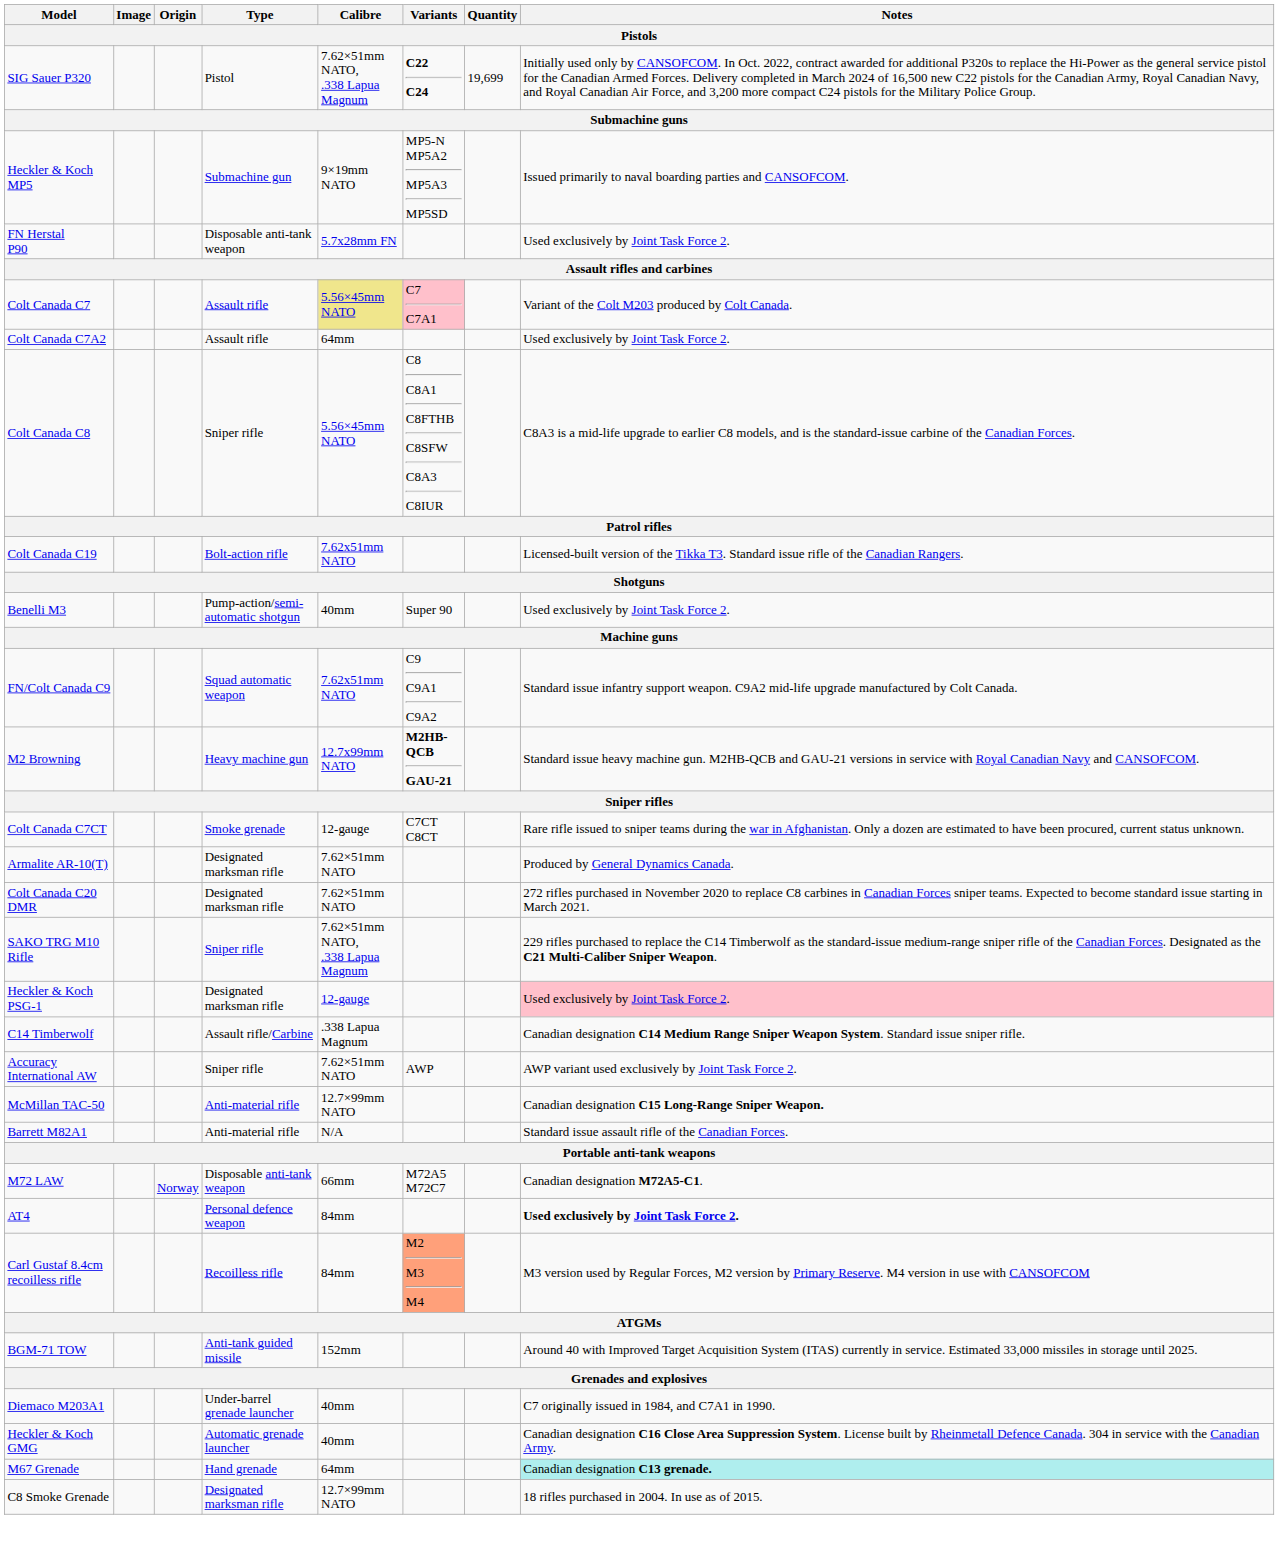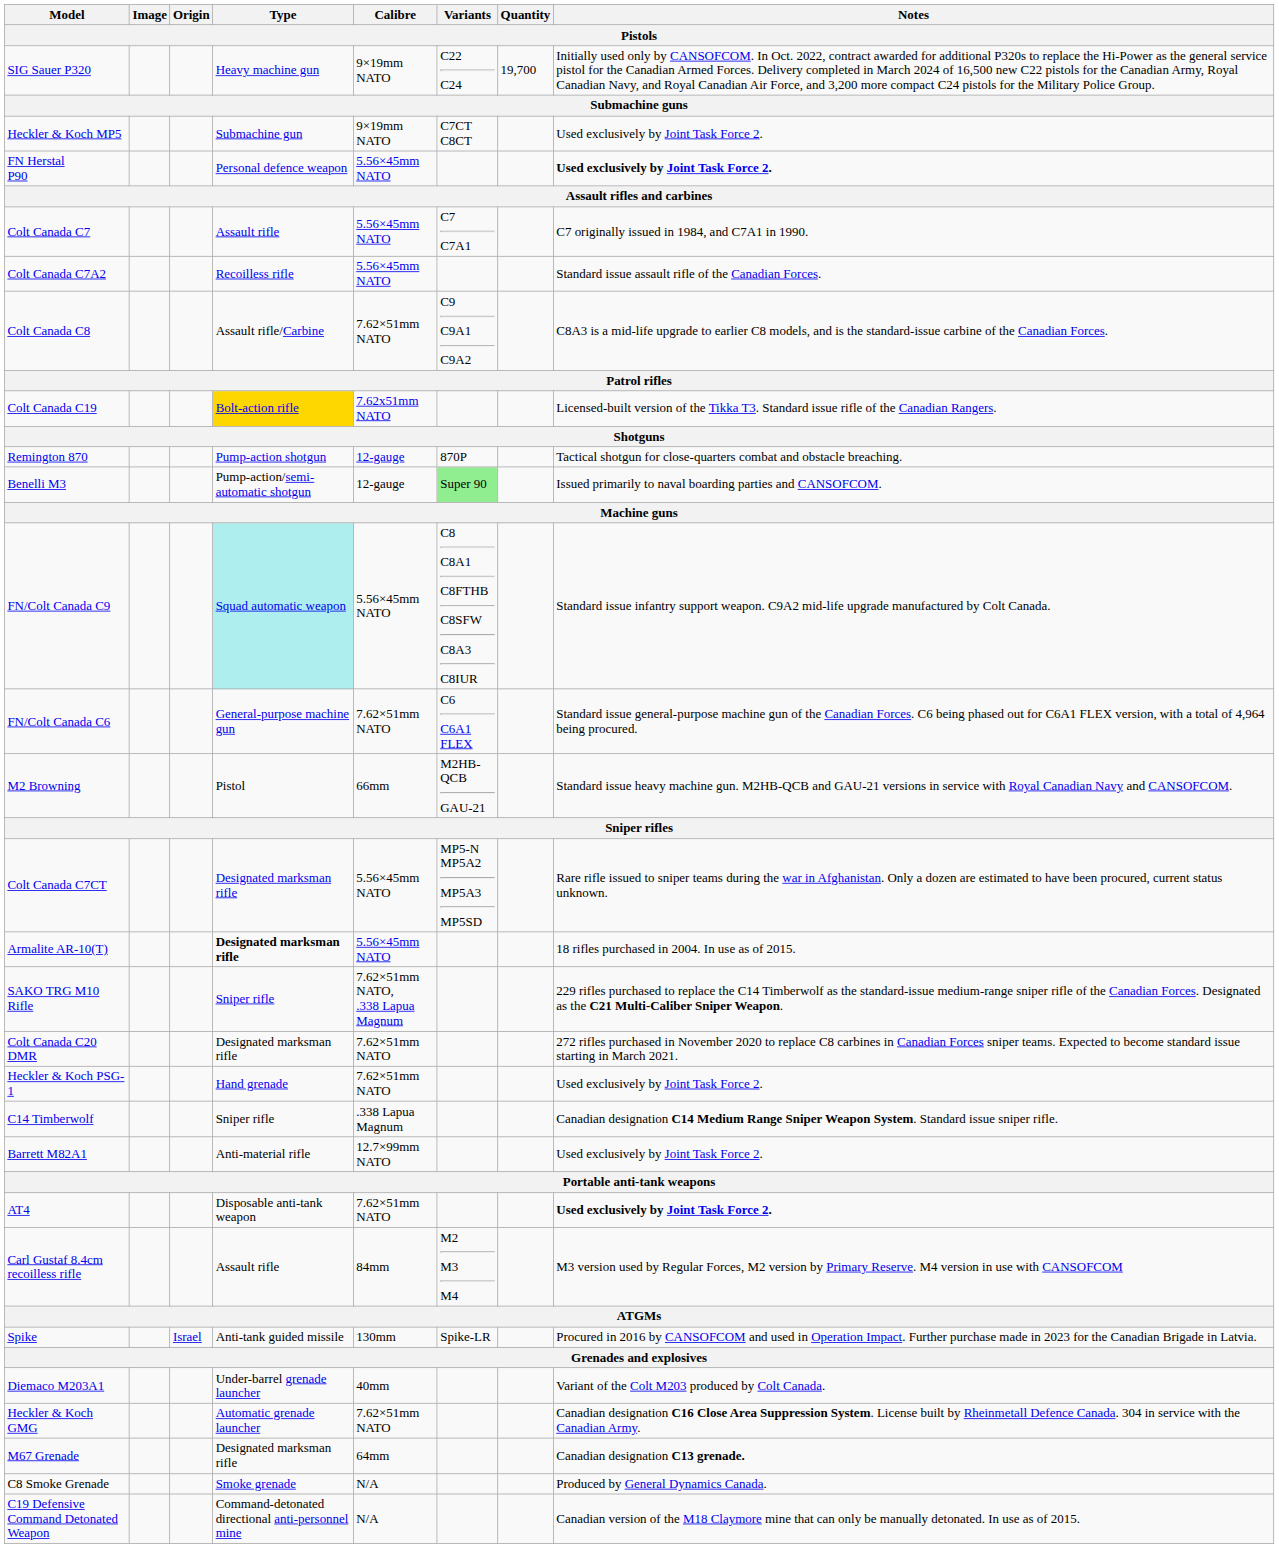SIG Sauer P320 | Type: Pistol -> Heavy machine gun
SIG Sauer P320 | Calibre: 7.62×51mm NATO, .338 Lapua Magnum -> 9×19mm NATO
SIG Sauer P320 | Variants: bold -> normal
SIG Sauer P320 | Quantity: 19,699 -> 19,700
Heckler & Koch MP5 | Variants: MP5-N MP5A2 MP5A3 MP5SD -> C7CT C8CT
Heckler & Koch MP5 | Notes: Issued primarily to naval boarding parties and CANSOFCOM. -> Used exclusively by Joint Task Force 2.
FN Herstal P90 | Type: Disposable anti-tank weapon -> Personal defence weapon
FN Herstal P90 | Calibre: 5.7x28mm FN -> 5.56×45mm NATO
FN Herstal P90 | Notes: normal -> bold
Colt Canada C7 | Calibre: khaki background -> no background
Colt Canada C7 | Variants: pink background -> no background
Colt Canada C7 | Notes: Variant of the Colt M203 produced by Colt Canada. -> C7 originally issued in 1984, and C7A1 in 1990.
Colt Canada C7A2 | Type: Assault rifle -> Recoilless rifle
Colt Canada C7A2 | Calibre: 64mm -> 5.56×45mm NATO
Colt Canada C7A2 | Notes: Used exclusively by Joint Task Force 2. -> Standard issue assault rifle of the Canadian Forces.
Colt Canada C8 | Type: Sniper rifle -> Assault rifle/Carbine
Colt Canada C8 | Calibre: 5.56×45mm NATO -> 7.62×51mm NATO
Colt Canada C8 | Variants: C8 C8A1 C8FTHB C8SFW C8A3 C8IUR -> C9 C9A1 C9A2
Colt Canada C19 | Type: no background -> gold background
+ row: Remington 870 | Pump-action shotgun | 12-gauge | 870P | Tactical shotgun for close-quarters combat and obstacle breaching.
Benelli M3 | Calibre: 40mm -> 12-gauge
Benelli M3 | Variants: no background -> lightgreen background
Benelli M3 | Notes: Used exclusively by Joint Task Force 2. -> Issued primarily to naval boarding parties and CANSOFCOM.
FN/Colt Canada C9 | Type: no background -> paleturquoise background
FN/Colt Canada C9 | Calibre: 7.62x51mm NATO -> 5.56×45mm NATO
FN/Colt Canada C9 | Variants: C9 C9A1 C9A2 -> C8 C8A1 C8FTHB C8SFW C8A3 C8IUR
+ row: FN/Colt Canada C6 | General-purpose machine gun | 7.62×51mm NATO | C6 C6A1 FLEX | Standard issue general-purpose machine gun of the Canadian Forces. C6 being phased out for C6A1 FLEX version, with a total of 4,964 being procured.
M2 Browning | Type: Heavy machine gun -> Pistol
M2 Browning | Calibre: 12.7x99mm NATO -> 66mm
M2 Browning | Variants: bold -> normal
Colt Canada C7CT | Type: Smoke grenade -> Designated marksman rifle
Colt Canada C7CT | Calibre: 12-gauge -> 5.56×45mm NATO
Colt Canada C7CT | Variants: C7CT C8CT -> MP5-N MP5A2 MP5A3 MP5SD
Armalite AR-10(T) | Type: normal -> bold
Armalite AR-10(T) | Calibre: 7.62×51mm NATO -> 5.56×45mm NATO
Armalite AR-10(T) | Notes: Produced by General Dynamics Canada. -> 18 rifles purchased in 2004. In use as of 2015.
rows swapped: Colt Canada C20 DMR <-> SAKO TRG M10 Rifle
Heckler & Koch PSG-1 | Type: Designated marksman rifle -> Hand grenade
Heckler & Koch PSG-1 | Calibre: 12-gauge -> 7.62×51mm NATO
Heckler & Koch PSG-1 | Notes: pink background -> no background
C14 Timberwolf | Type: Assault rifle/Carbine -> Sniper rifle
- row: Accuracy International AW | Sniper rifle | 7.62×51mm NATO | AWP | AWP variant used exclusively by Joint Task Force 2.
- row: McMillan TAC-50 | Anti-material rifle | 12.7×99mm NATO | Canadian designation C15 Long-Range Sniper Weapon.
Barrett M82A1 | Calibre: N/A -> 12.7×99mm NATO
Barrett M82A1 | Notes: Standard issue assault rifle of the Canadian Forces. -> Used exclusively by Joint Task Force 2.
- row: M72 LAW | Norway | Disposable anti-tank weapon | 66mm | M72A5 M72C7 | Canadian designation M72A5-C1.
AT4 | Type: Personal defence weapon -> Disposable anti-tank weapon
AT4 | Calibre: 84mm -> 7.62×51mm NATO
Carl Gustaf 8.4cm recoilless rifle | Type: Recoilless rifle -> Assault rifle
Carl Gustaf 8.4cm recoilless rifle | Variants: lightsalmon background -> no background
+ row: Spike | Israel | Anti-tank guided missile | 130mm | Spike-LR | Procured in 2016 by CANSOFCOM and used in Operation Impact. Further purchase made in 2023 for the Canadian Brigade in Latvia.
- row: BGM-71 TOW | Anti-tank guided missile | 152mm | Around 40 with Improved Target Acquisition System (ITAS) currently in service. Estimated 33,000 missiles in storage until 2025.
Diemaco M203A1 | Notes: C7 originally issued in 1984, and C7A1 in 1990. -> Variant of the Colt M203 produced by Colt Canada.
Heckler & Koch GMG | Calibre: 40mm -> 7.62×51mm NATO
M67 Grenade | Type: Hand grenade -> Designated marksman rifle
M67 Grenade | Notes: paleturquoise background -> no background
C8 Smoke Grenade | Type: Designated marksman rifle -> Smoke grenade
C8 Smoke Grenade | Calibre: 12.7×99mm NATO -> N/A
C8 Smoke Grenade | Notes: 18 rifles purchased in 2004. In use as of 2015. -> Produced by General Dynamics Canada.
+ row: C19 Defensive Command Detonated Weapon | Command-detonated directional anti-personnel mine | N/A | Canadian version of the M18 Claymore mine that can only be manually detonated. In use as of 2015.
